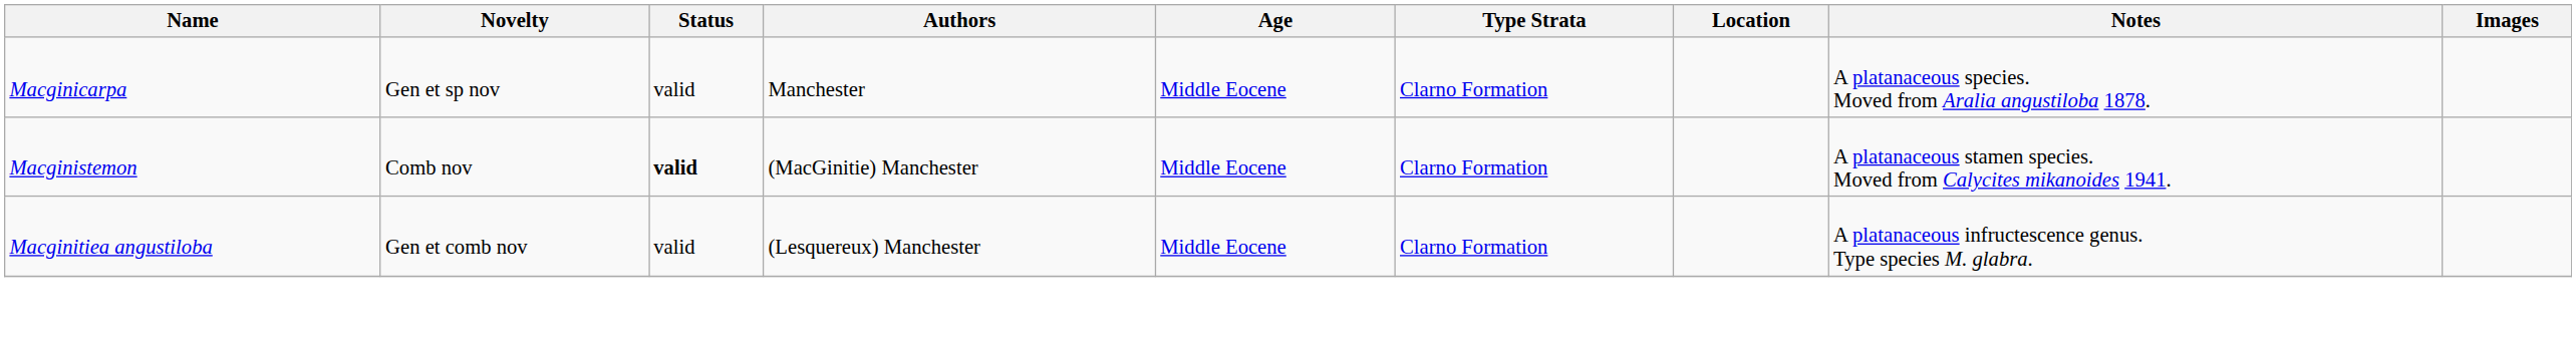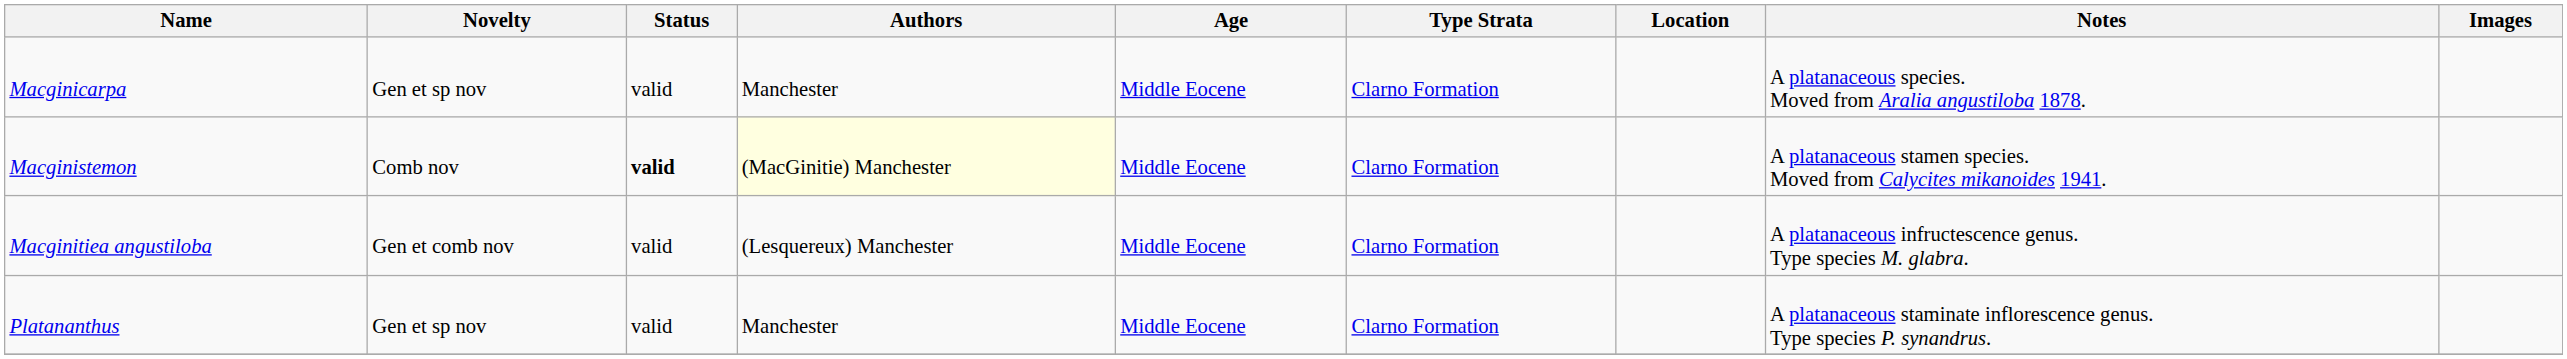Macginistemon | Authors: no background -> lightyellow background
+ row: Platananthus | Gen et sp nov | valid | Manchester | Middle Eocene | Clarno Formation | A platanaceous staminate inflorescence genus. Type species P. synandrus.
